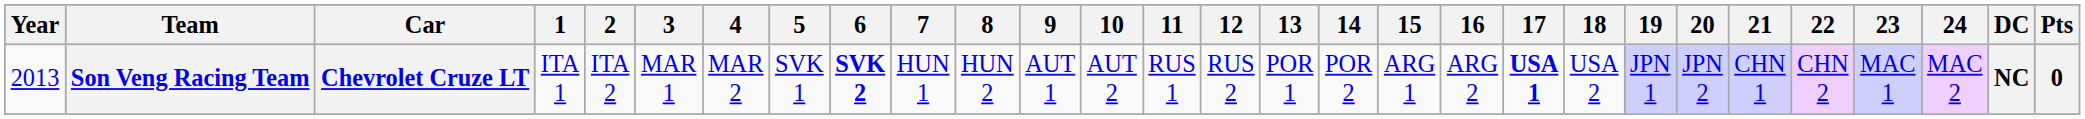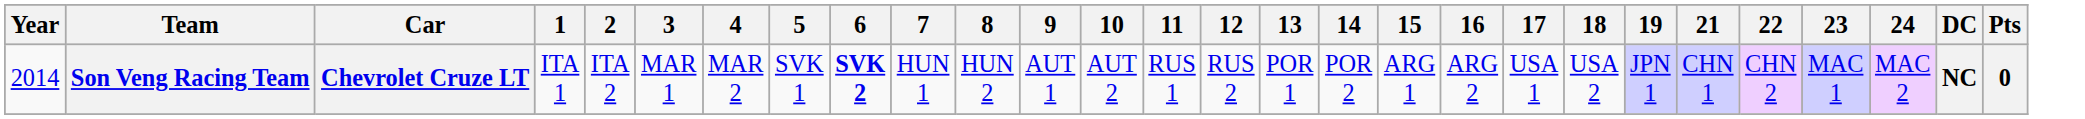- column: 20 | JPN 2
Son Veng Racing Team | Year: 2013 -> 2014
Son Veng Racing Team | 17: bold -> normal
